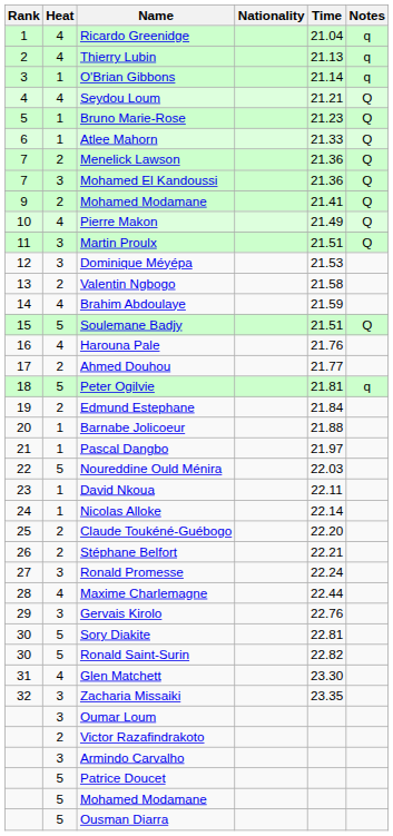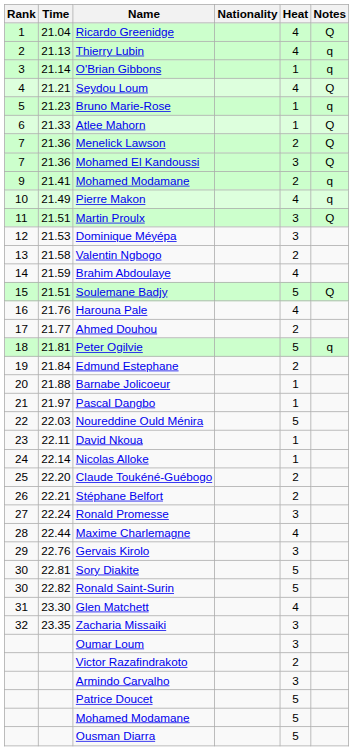columns swapped: Heat <-> Time
Ricardo Greenidge | Notes: q -> Q
Bruno Marie-Rose | Notes: Q -> q
9 / Mohamed Modamane | Notes: Q -> q
Pierre Makon | Notes: Q -> q
